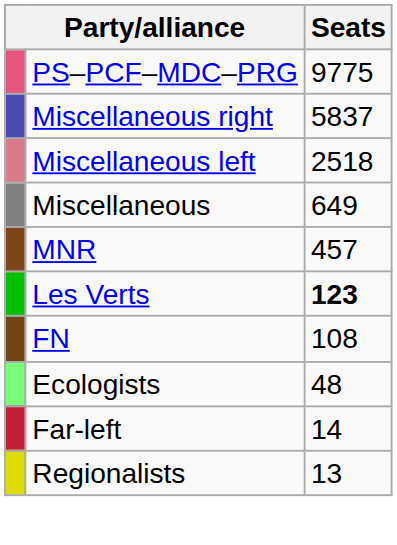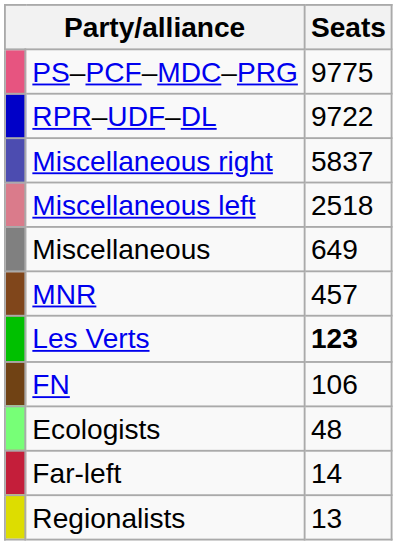+ row: RPR–UDF–DL | 9722
FN | Seats: 108 -> 106
